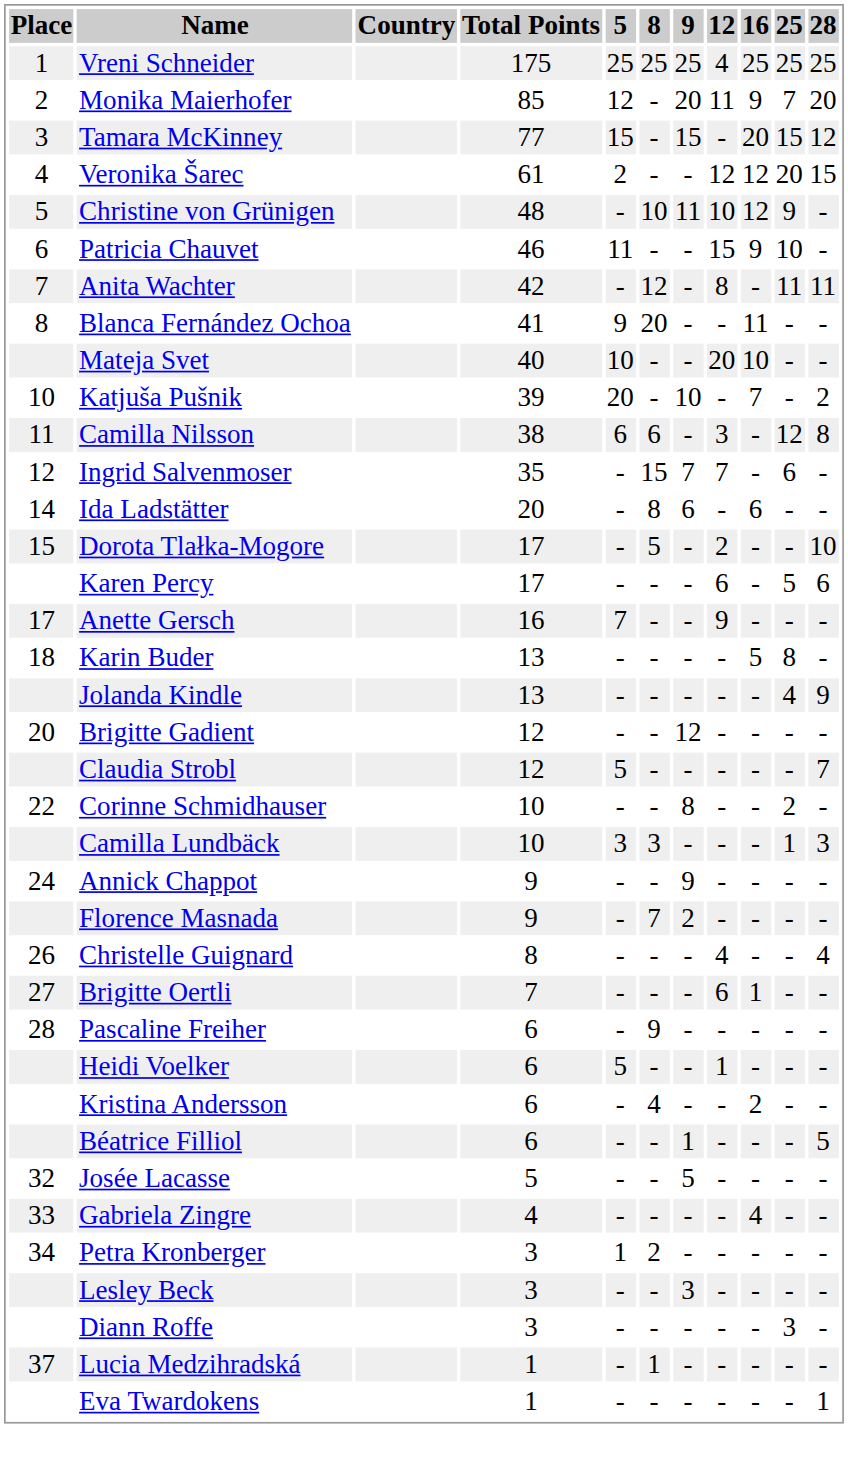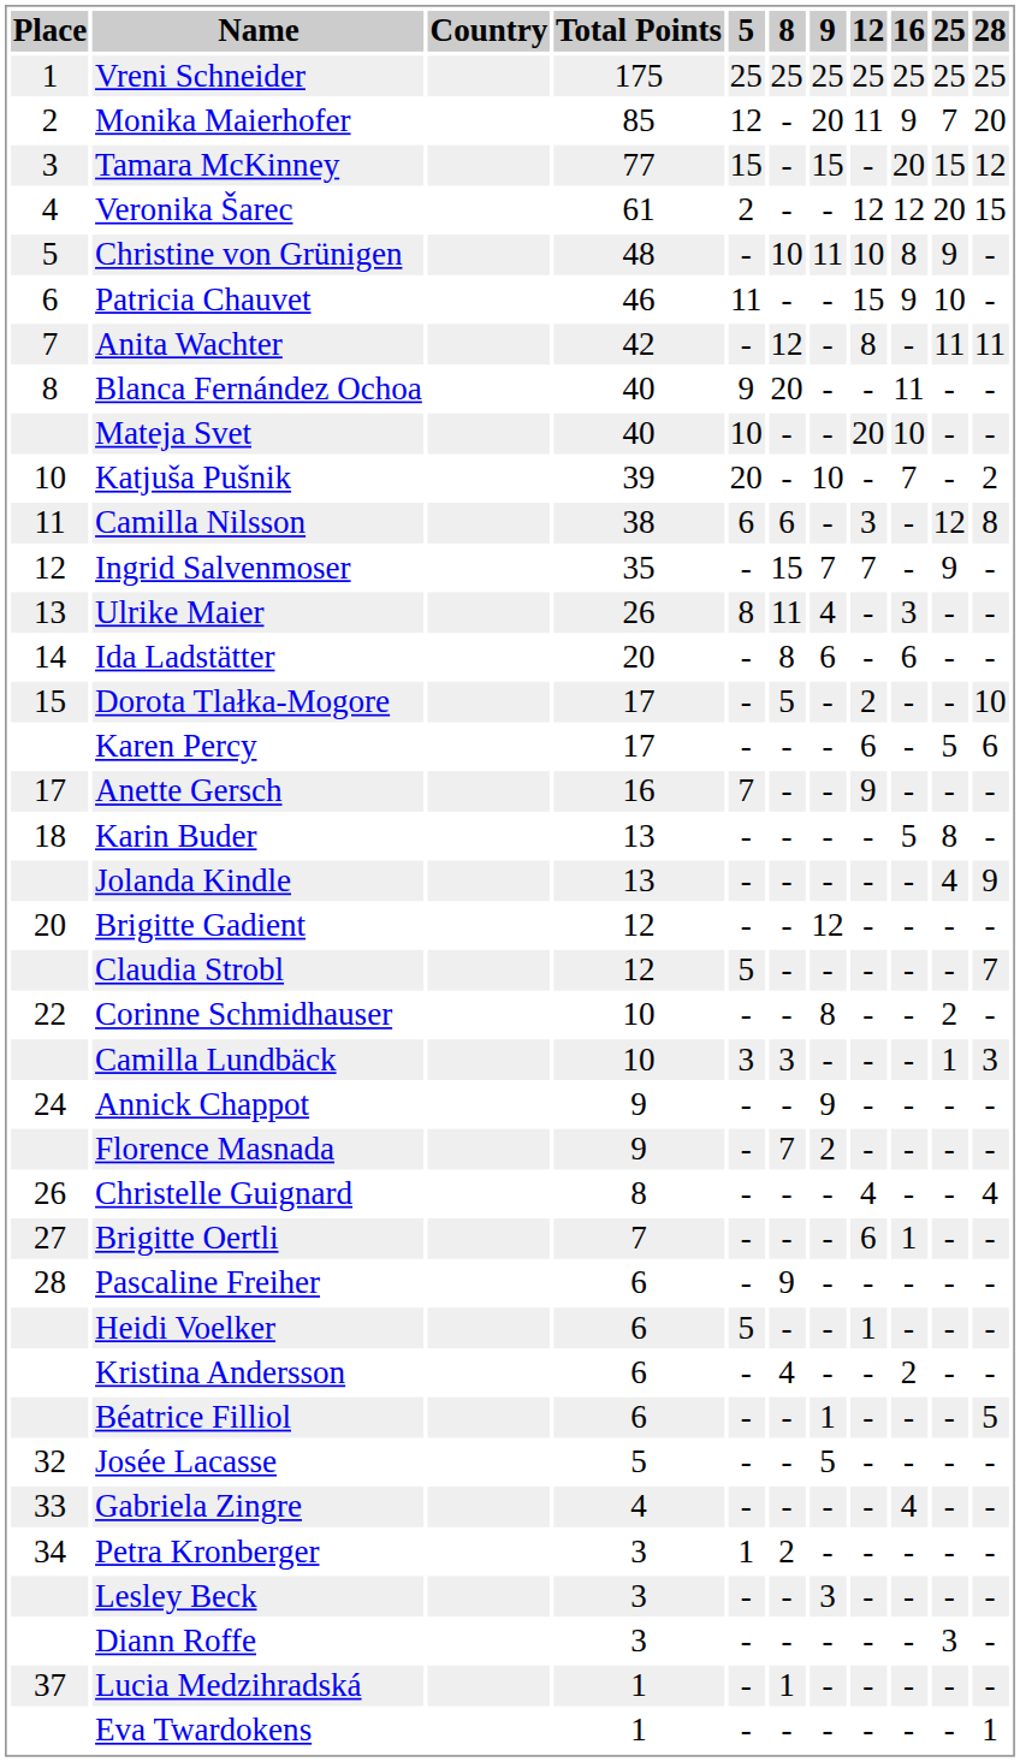Vreni Schneider | 12: 4 -> 25
Christine von Grünigen | 16: 12 -> 8
Blanca Fernández Ochoa | Total Points: 41 -> 40
Ingrid Salvenmoser | 25: 6 -> 9
+ row: 13 | Ulrike Maier | 26 | 8 | 11 | 4 | - | 3 | - | -
